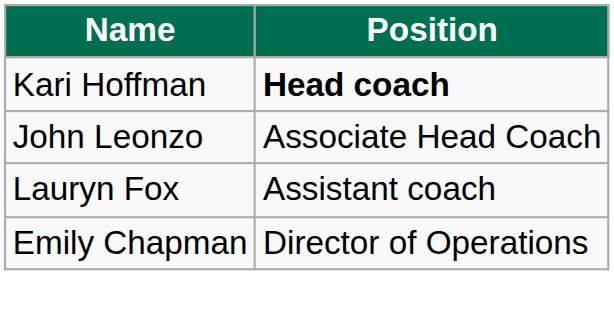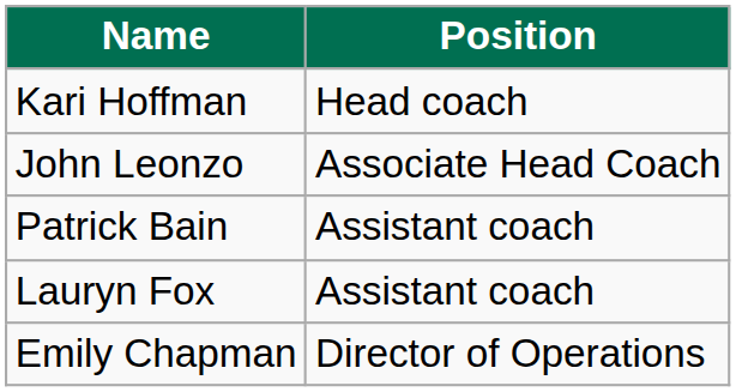Kari Hoffman | Position: bold -> normal
+ row: Patrick Bain | Assistant coach
